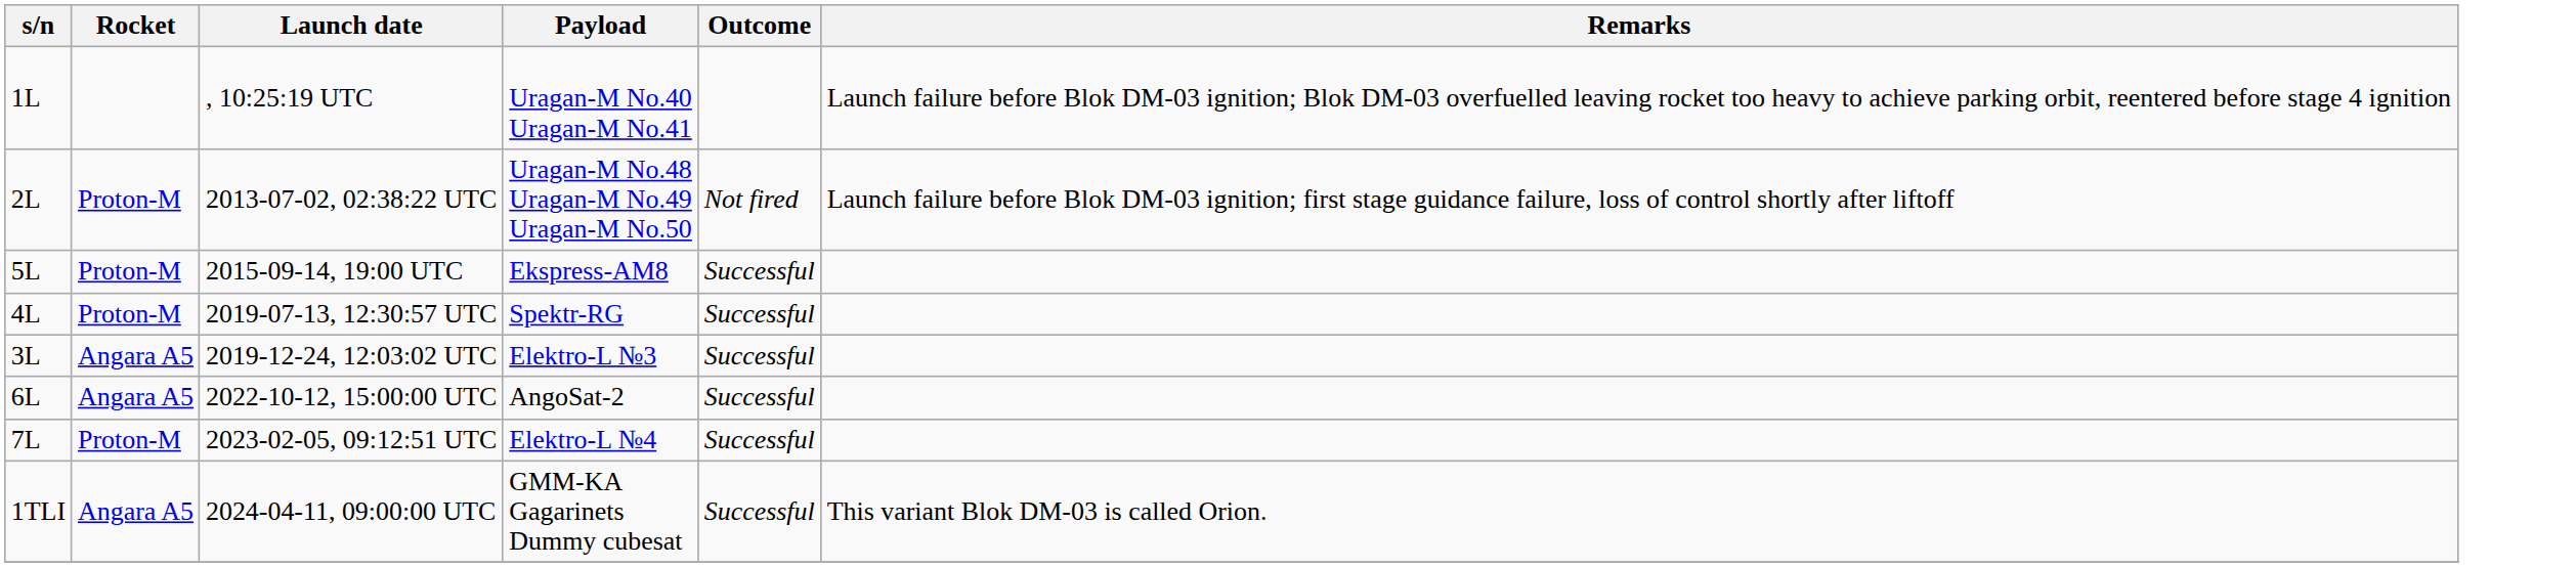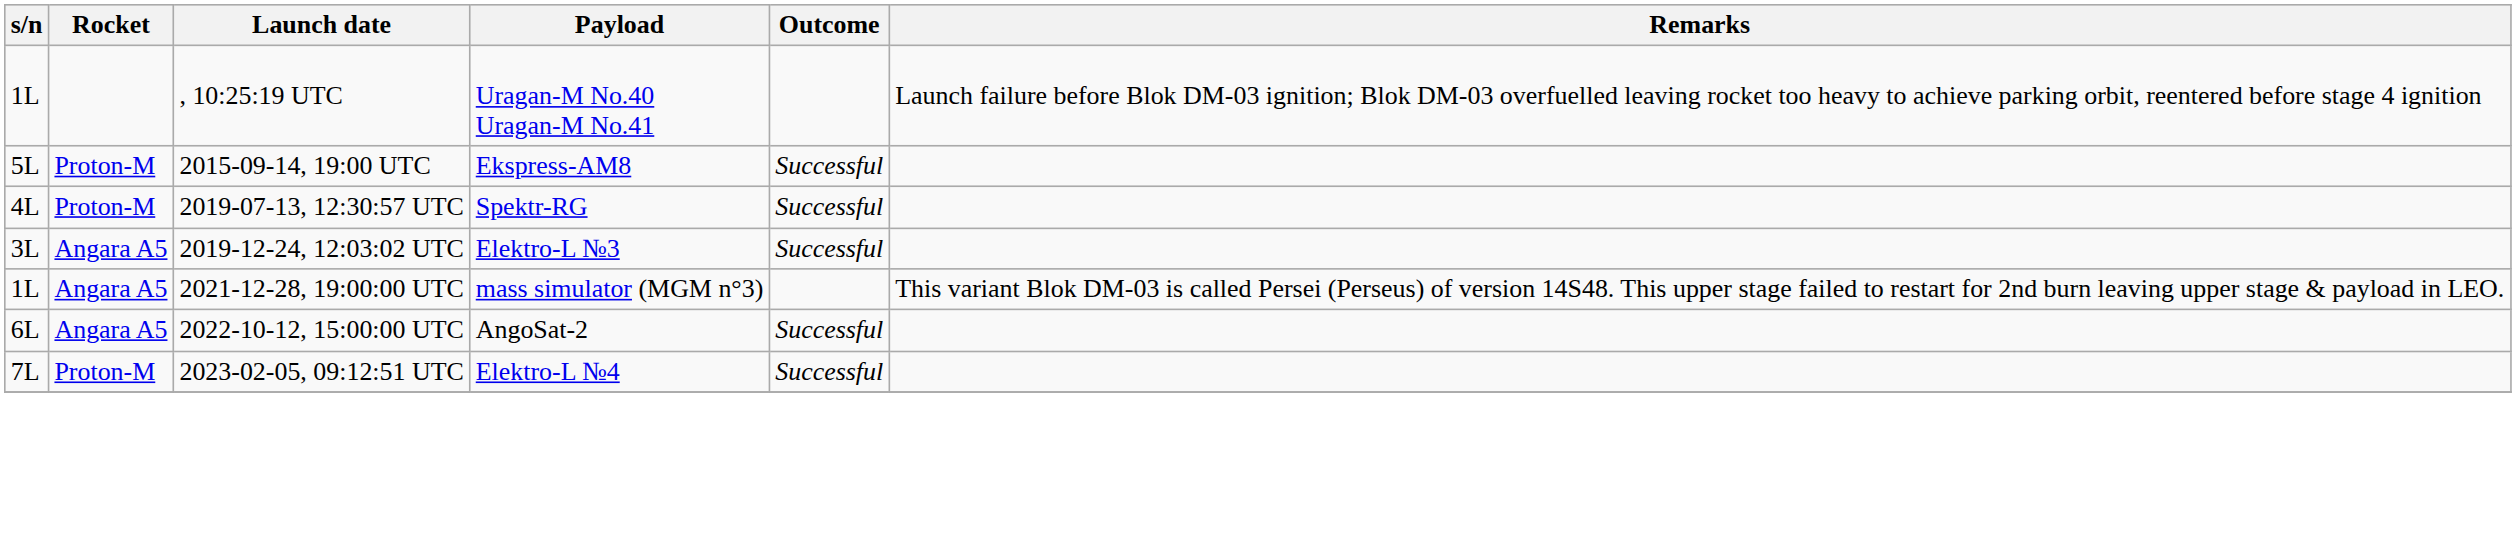- row: 2L | Proton-M | 2013-07-02, 02:38:22 UTC | Uragan-M No.48 Uragan-M No.49 Uragan-M No.50 | Not fired | Launch failure before Blok DM-03 ignition; first stage guidance failure, loss of control shortly after liftoff
+ row: 1L | Angara A5 | 2021-12-28, 19:00:00 UTC | mass simulator (MGM n°3) | This variant Blok DM-03 is called Persei (Perseus) of version 14S48. This upper stage failed to restart for 2nd burn leaving upper stage & payload in LEO.
- row: 1TLI | Angara A5 | 2024-04-11, 09:00:00 UTC | GMM-KA Gagarinets Dummy cubesat | Successful | This variant Blok DM-03 is called Orion.
